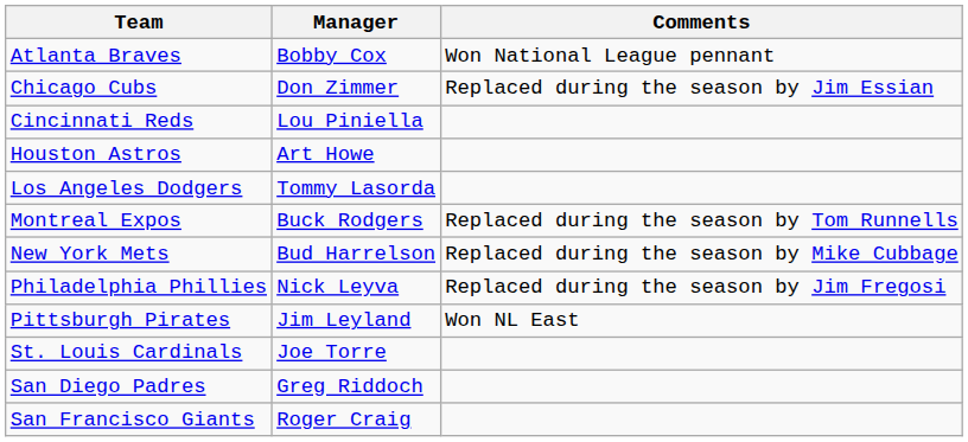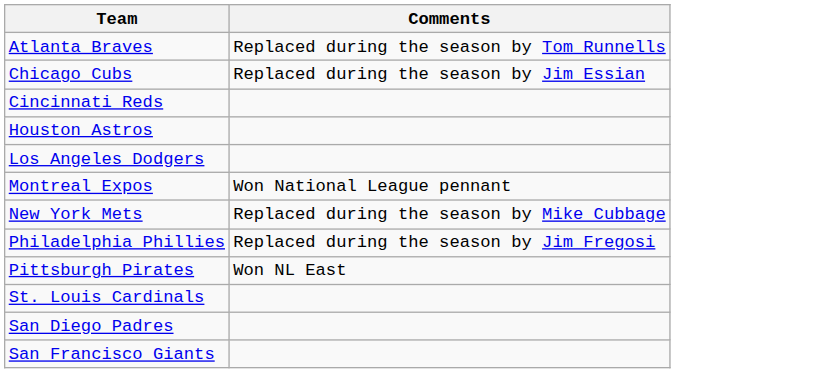- column: Manager | Bobby Cox | Don Zimmer | Lou Piniella | Art Howe | Tommy Lasorda | Buck Rodgers | Bud Harrelson | Nick Leyva | Jim Leyland | Joe Torre | Greg Riddoch | Roger Craig
Atlanta Braves | Comments: Won National League pennant -> Replaced during the season by Tom Runnells
Montreal Expos | Comments: Replaced during the season by Tom Runnells -> Won National League pennant
